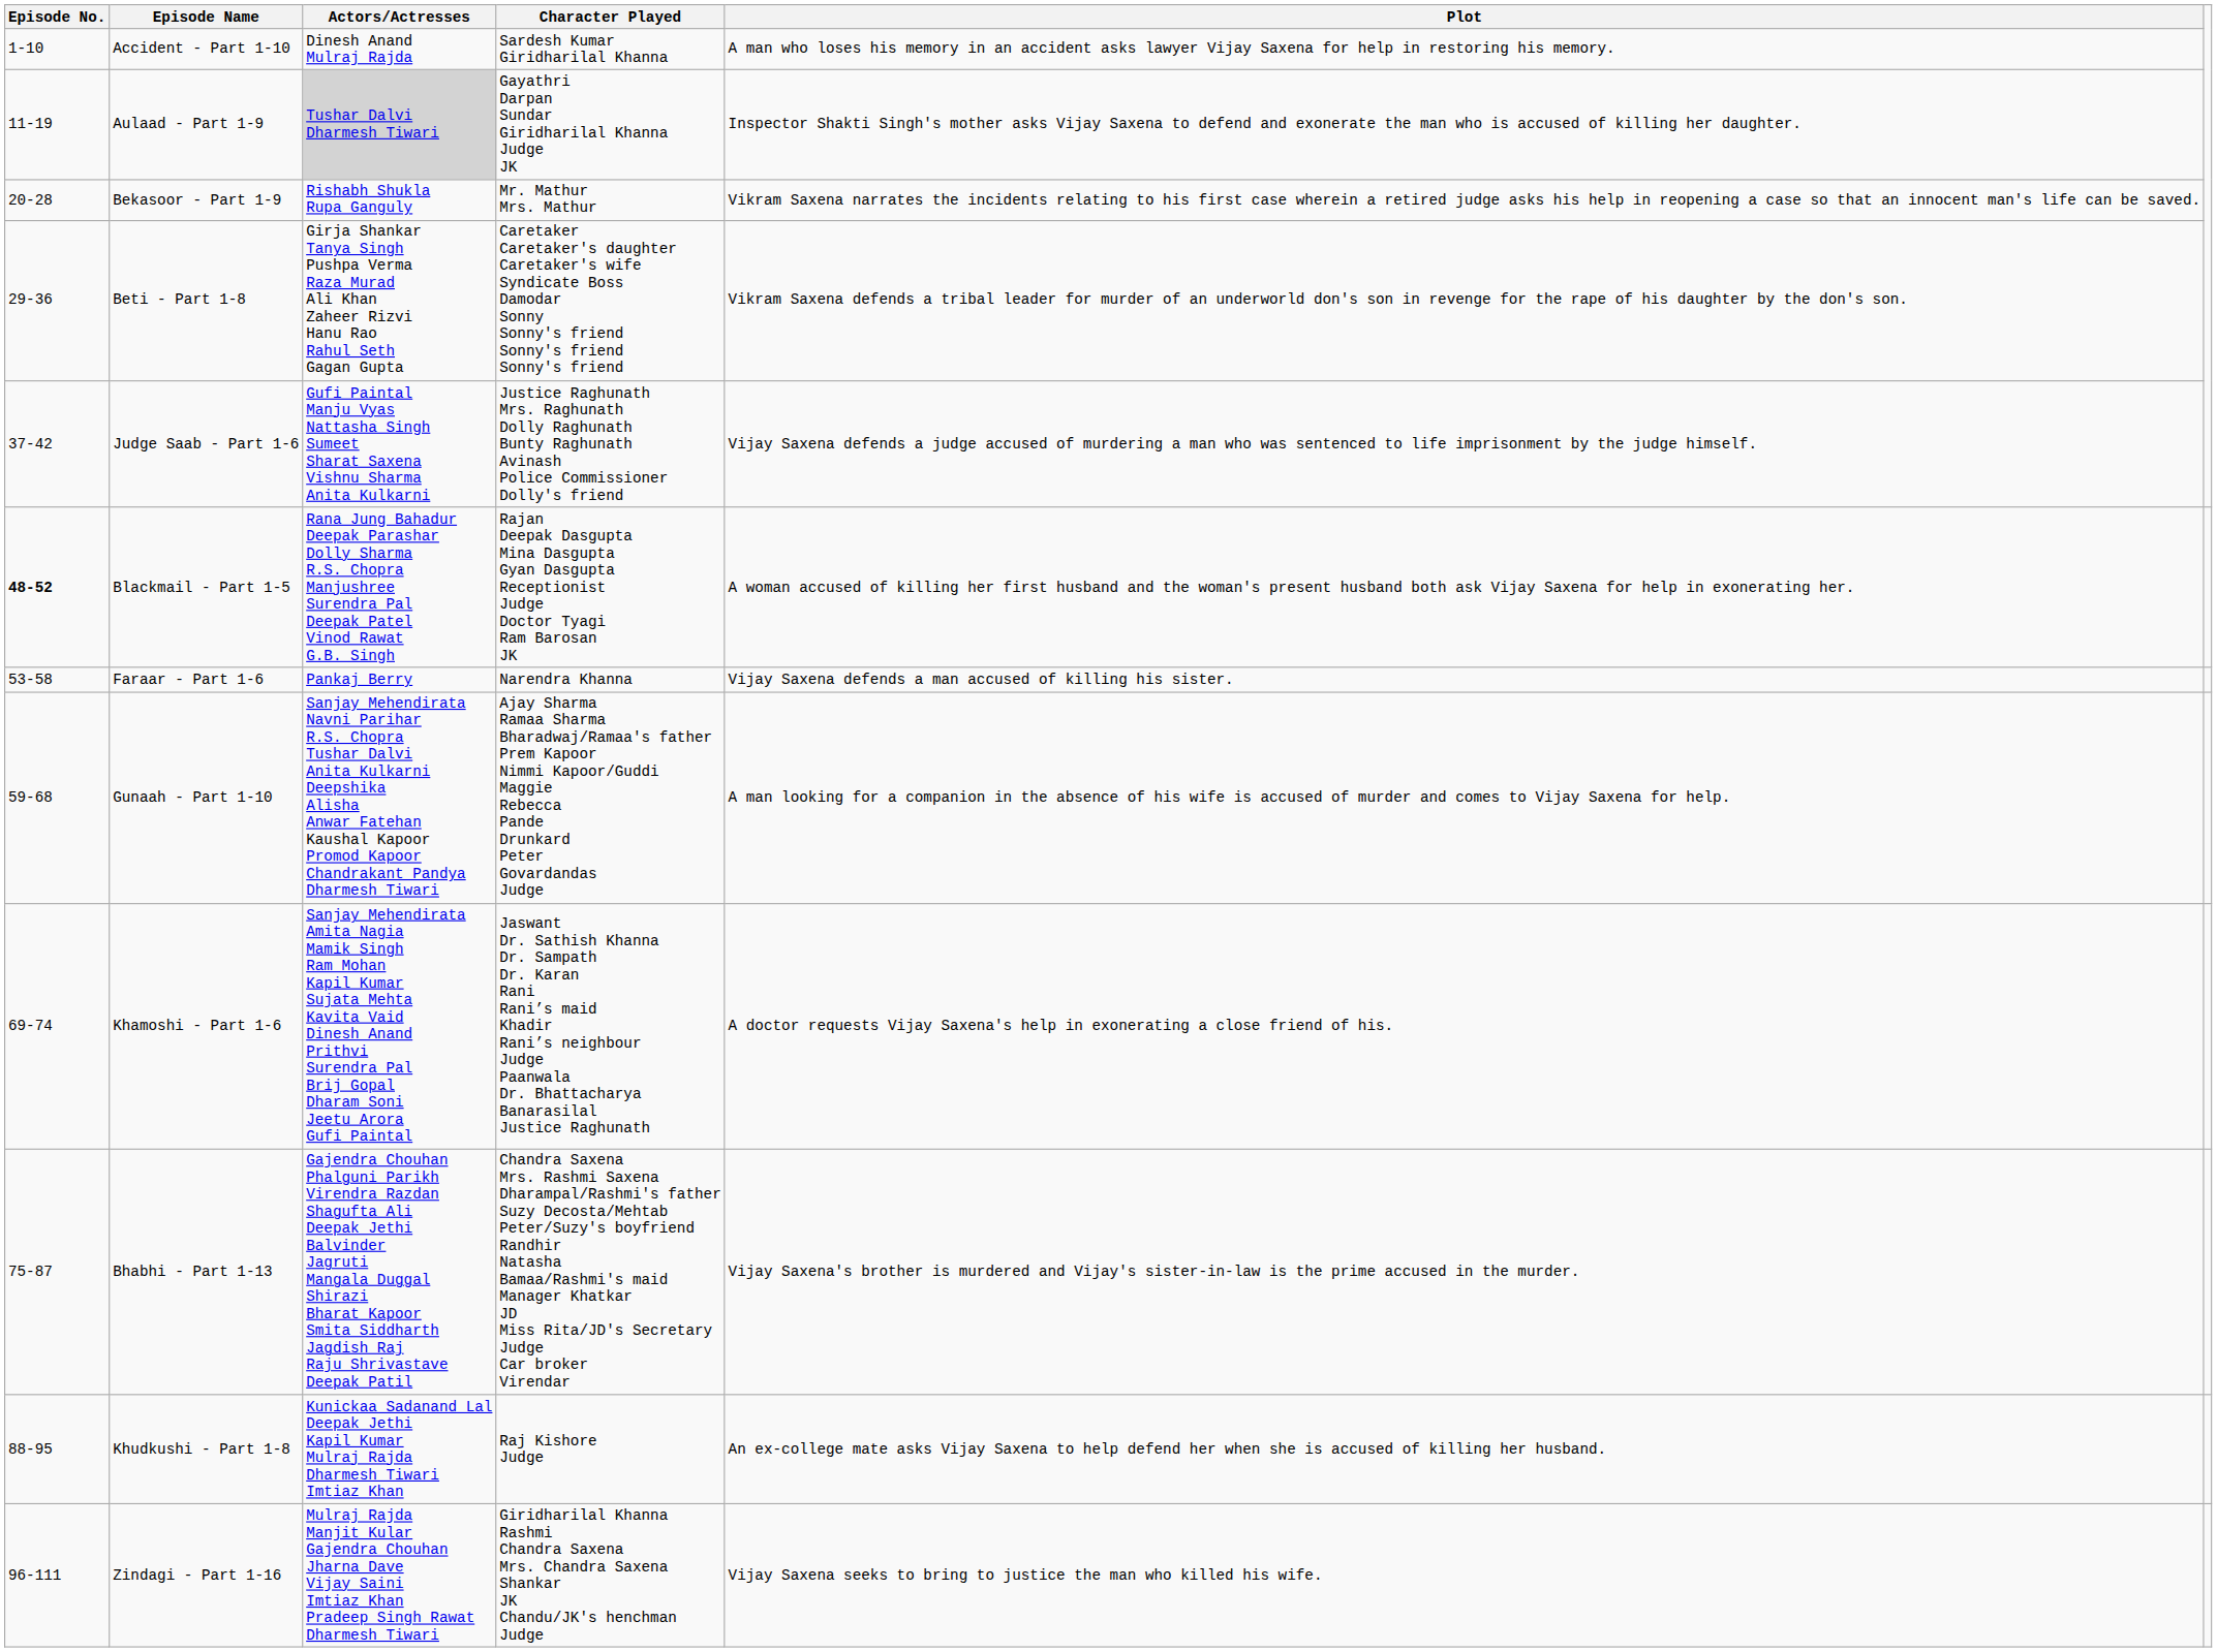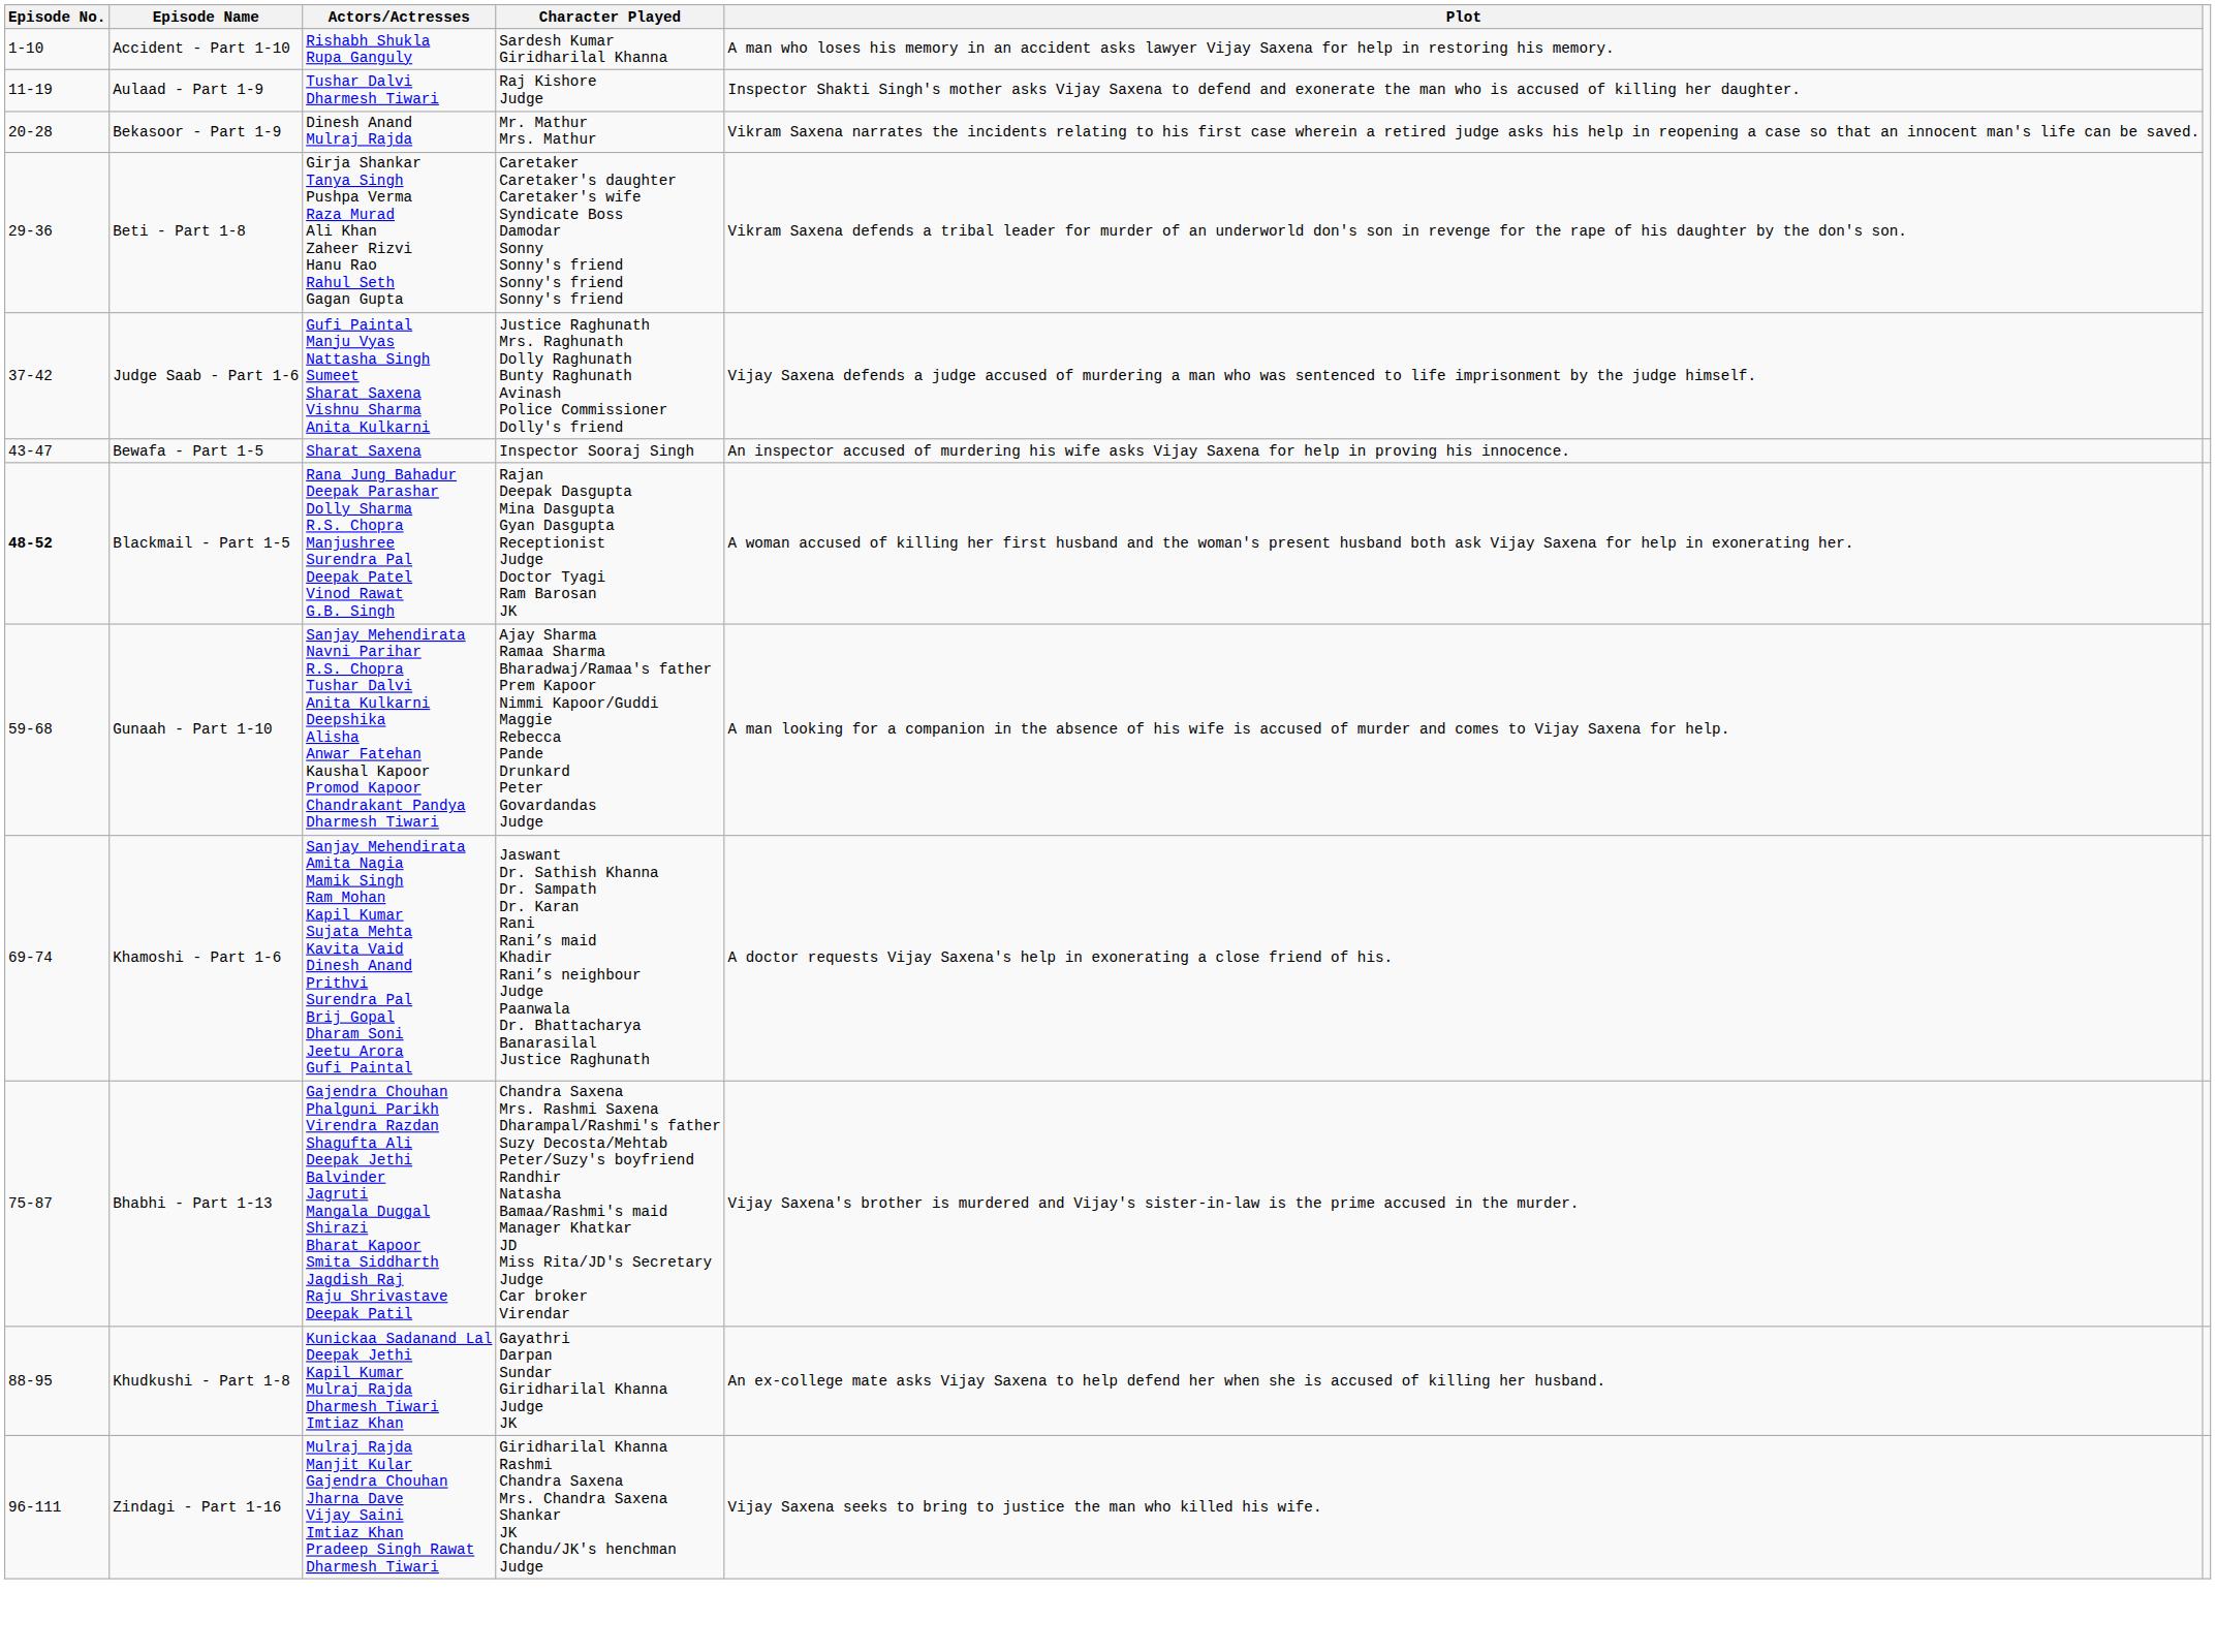Accident - Part 1-10 | Actors/Actresses: Dinesh Anand Mulraj Rajda -> Rishabh Shukla Rupa Ganguly
Aulaad - Part 1-9 | Actors/Actresses: lightgrey background -> no background
Aulaad - Part 1-9 | Character Played: Gayathri Darpan Sundar Giridharilal Khanna Judge JK -> Raj Kishore Judge
Bekasoor - Part 1-9 | Actors/Actresses: Rishabh Shukla Rupa Ganguly -> Dinesh Anand Mulraj Rajda
+ row: 43-47 | Bewafa - Part 1-5 | Sharat Saxena | Inspector Sooraj Singh | An inspector accused of murdering his wife asks Vijay Saxena for help in proving his innocence.
- row: 53-58 | Faraar - Part 1-6 | Pankaj Berry | Narendra Khanna | Vijay Saxena defends a man accused of killing his sister.
Khudkushi - Part 1-8 | Character Played: Raj Kishore Judge -> Gayathri Darpan Sundar Giridharilal Khanna Judge JK
